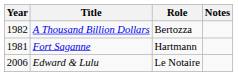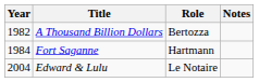Fort Saganne | Year: 1981 -> 1984
Edward & Lulu | Year: 2006 -> 2004
